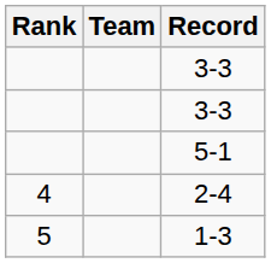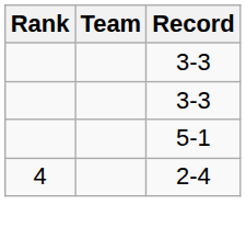- row: 5 | 1-3
